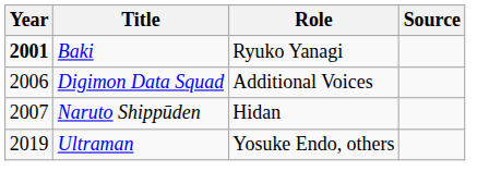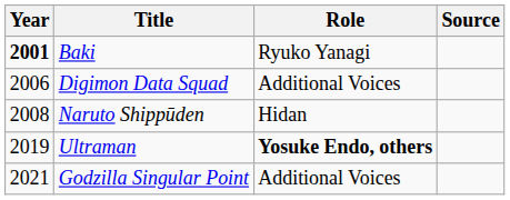Naruto Shippūden | Year: 2007 -> 2008
Ultraman | Role: normal -> bold
+ row: 2021 | Godzilla Singular Point | Additional Voices
